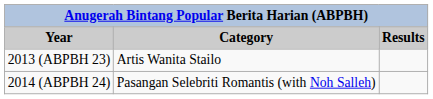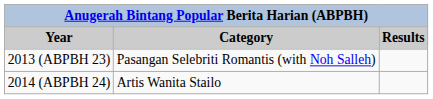2013 (ABPBH 23) | Category: Artis Wanita Stailo -> Pasangan Selebriti Romantis (with Noh Salleh)
2014 (ABPBH 24) | Category: Pasangan Selebriti Romantis (with Noh Salleh) -> Artis Wanita Stailo
